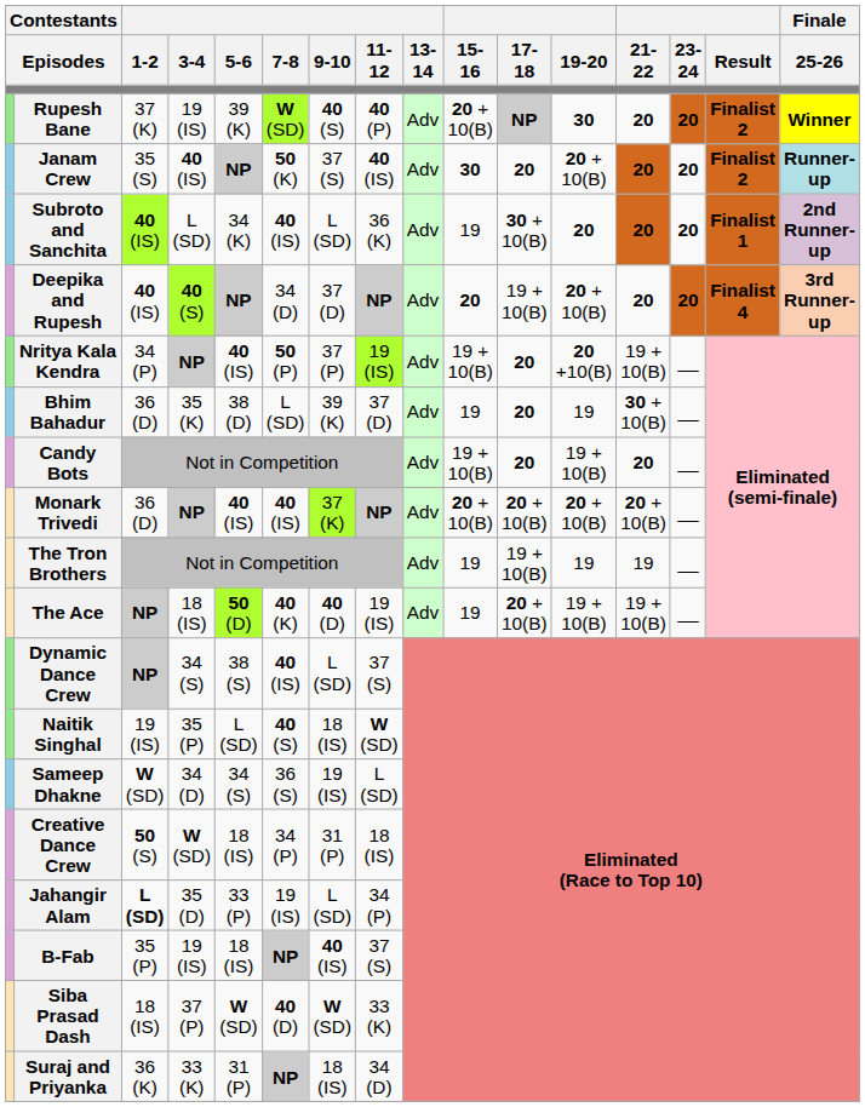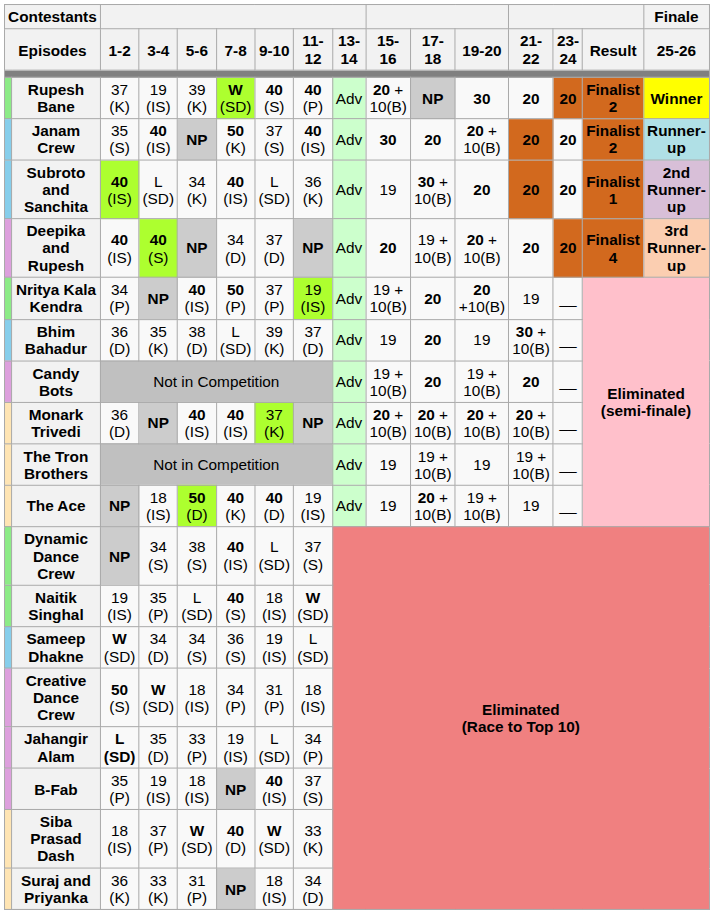Nritya Kala Kendra | 21-22: 19 + 10(B) -> 19
The Tron Brothers | 21-22: 19 -> 19 + 10(B)
The Ace | 21-22: 19 + 10(B) -> 19
